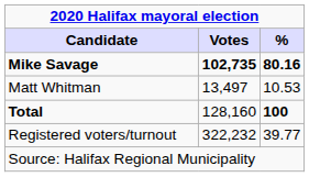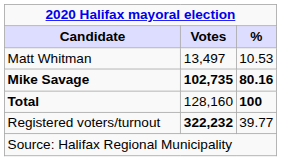rows swapped: Mike Savage <-> Matt Whitman
Registered voters/turnout | Votes: normal -> bold
